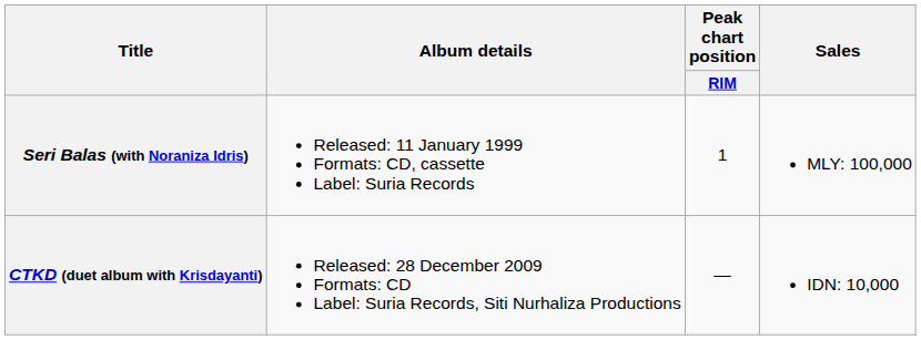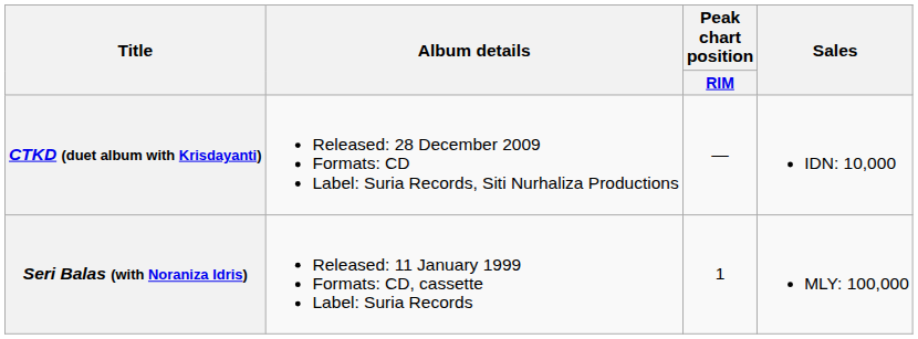rows swapped: Seri Balas (with Noraniza Idris) <-> CTKD (duet album with Krisdayanti)
